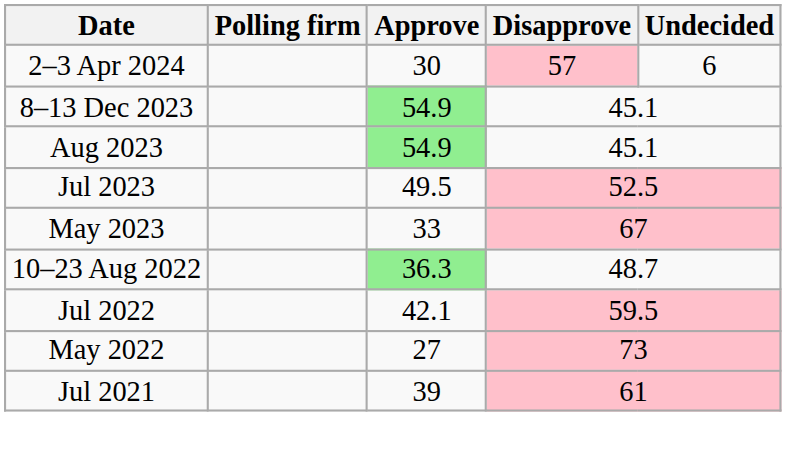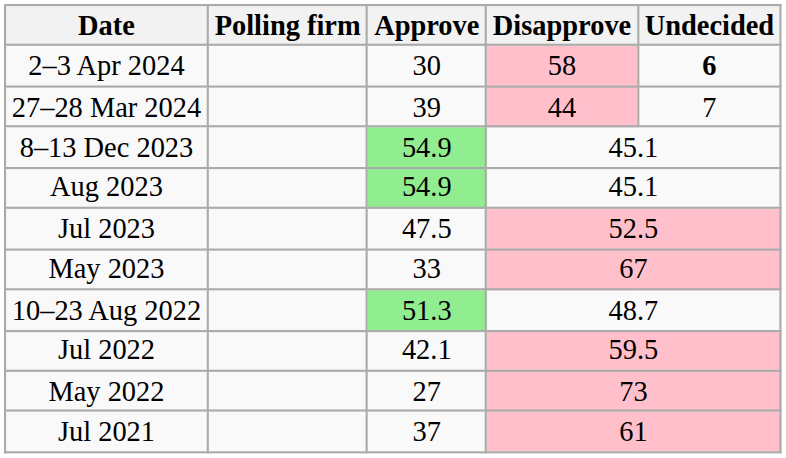2–3 Apr 2024 | Disapprove: 57 -> 58
2–3 Apr 2024 | Undecided: normal -> bold
+ row: 27–28 Mar 2024 | 39 | 44 | 7
Jul 2023 | Approve: 49.5 -> 47.5
10–23 Aug 2022 | Approve: 36.3 -> 51.3
Jul 2021 | Approve: 39 -> 37
